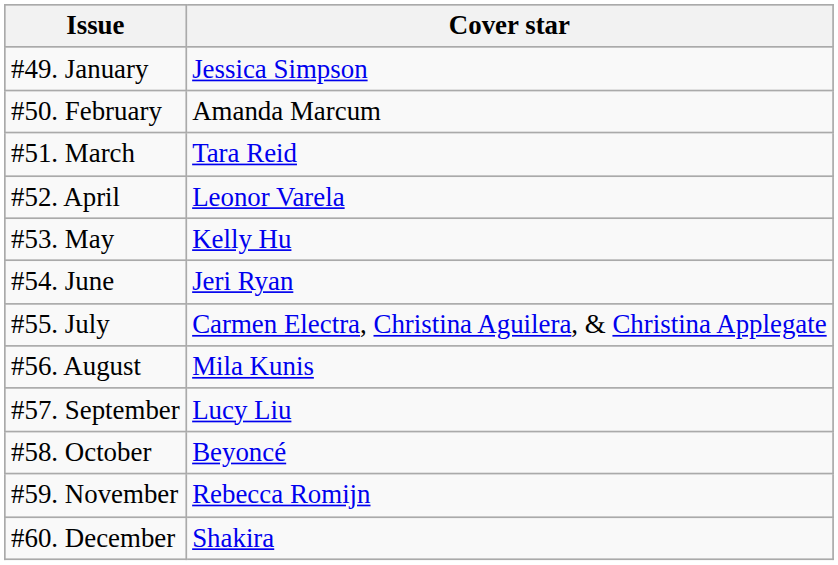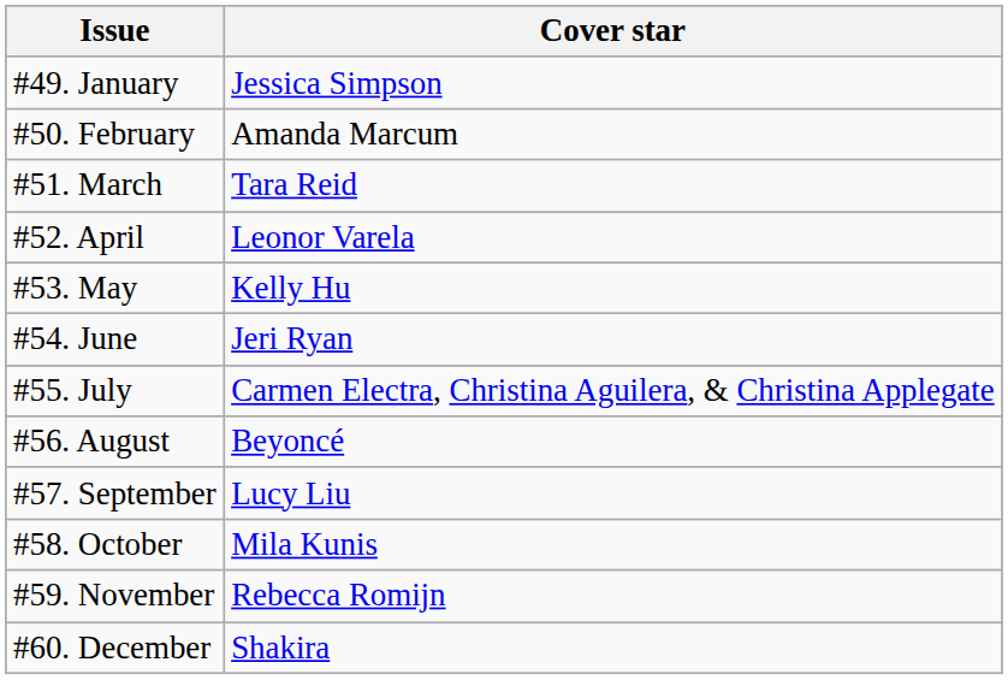#56. August | Cover star: Mila Kunis -> Beyoncé
#58. October | Cover star: Beyoncé -> Mila Kunis
